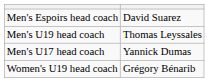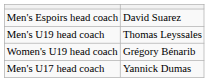rows swapped: Men's U17 head coach <-> Women's U19 head coach
